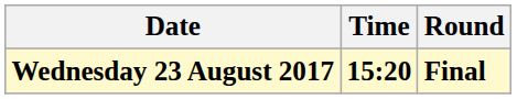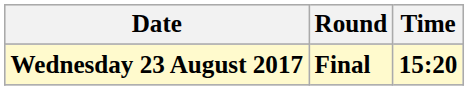columns swapped: Time <-> Round
